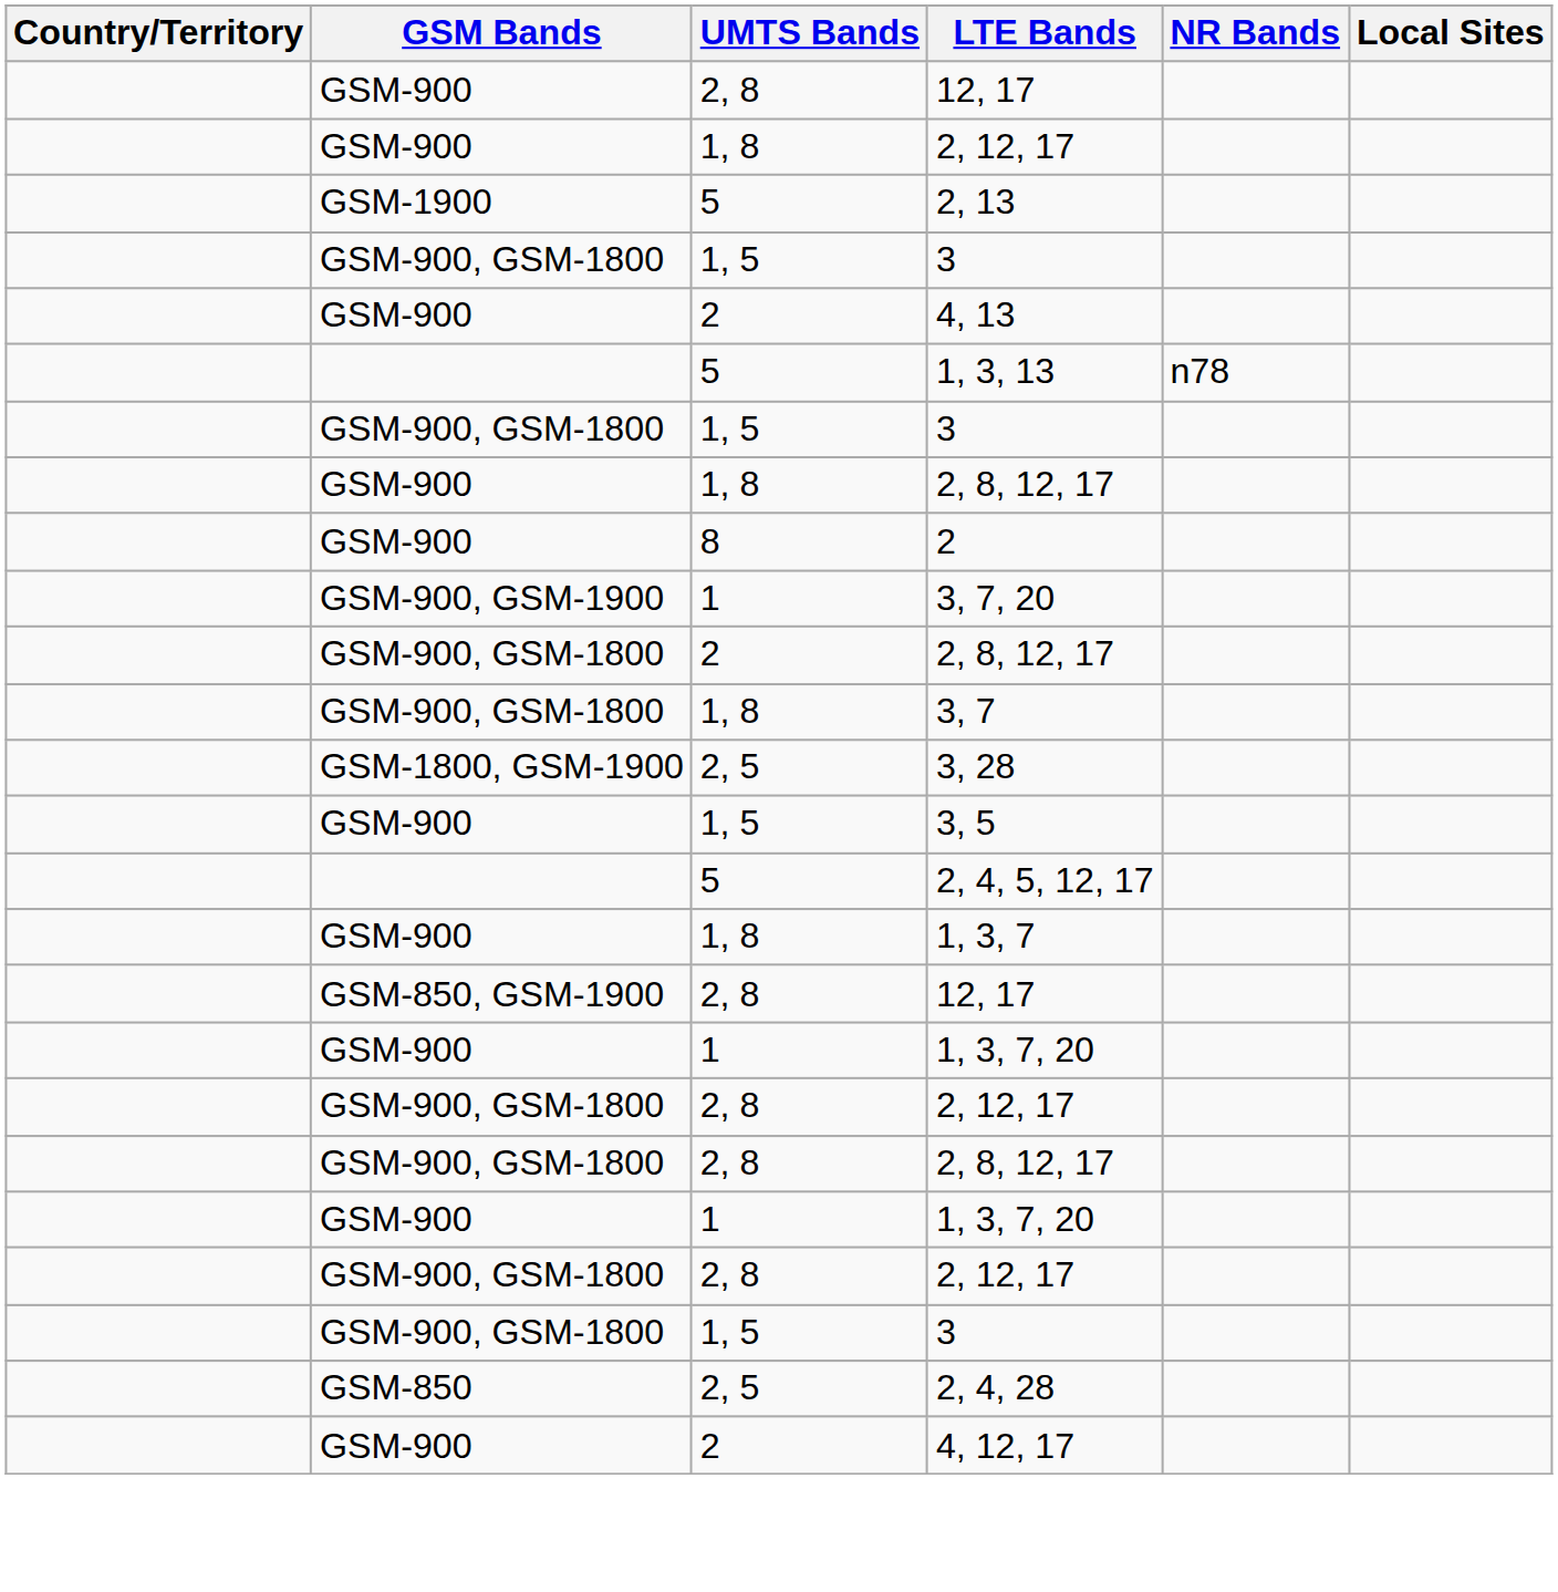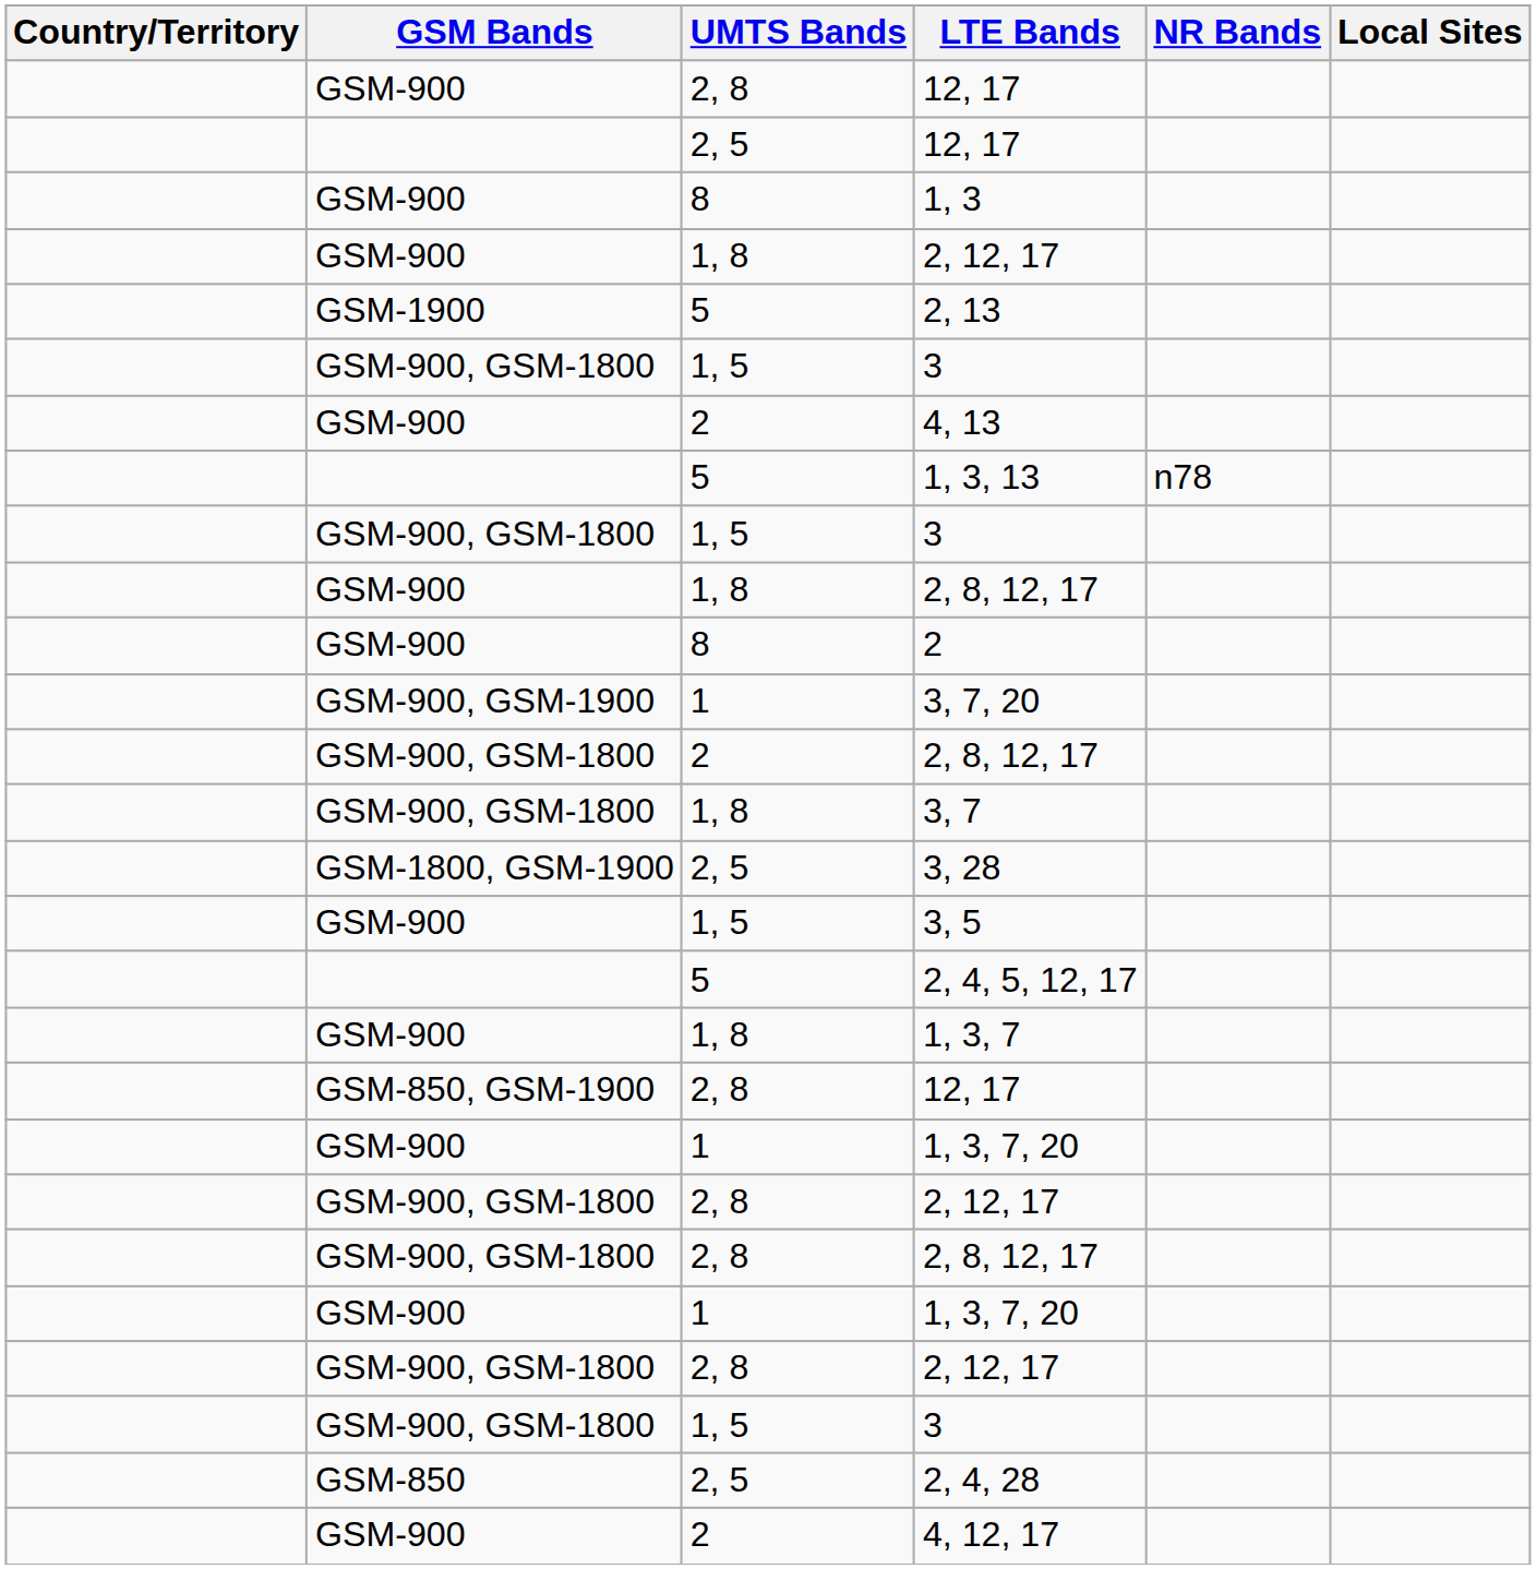+ row: 2, 5 | 12, 17
+ row: GSM-900 | 8 | 1, 3
